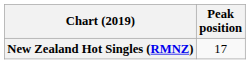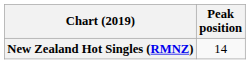New Zealand Hot Singles (RMNZ) | Peak position: 17 -> 14
